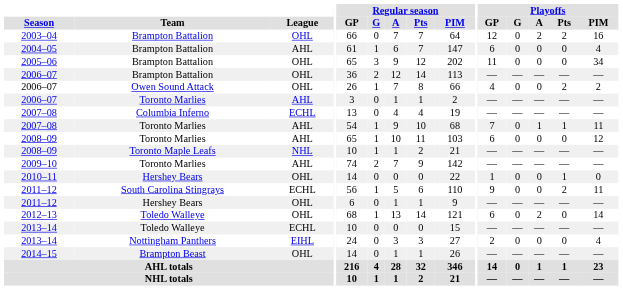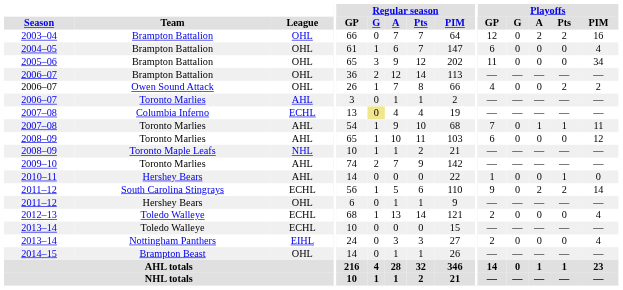2004–05 | League: AHL -> OHL
2007–08 / Columbia Inferno | Regular season / G: no background -> khaki background
2010–11 | League: OHL -> AHL
2011–12 / South Carolina Stingrays | Playoffs / A: 0 -> 2
2011–12 / South Carolina Stingrays | Playoffs / PIM: 11 -> 14
2012–13 | League: OHL -> ECHL
2012–13 | Playoffs / GP: 6 -> 2
2012–13 | Playoffs / A: 2 -> 0
2012–13 | Playoffs / PIM: 14 -> 4
